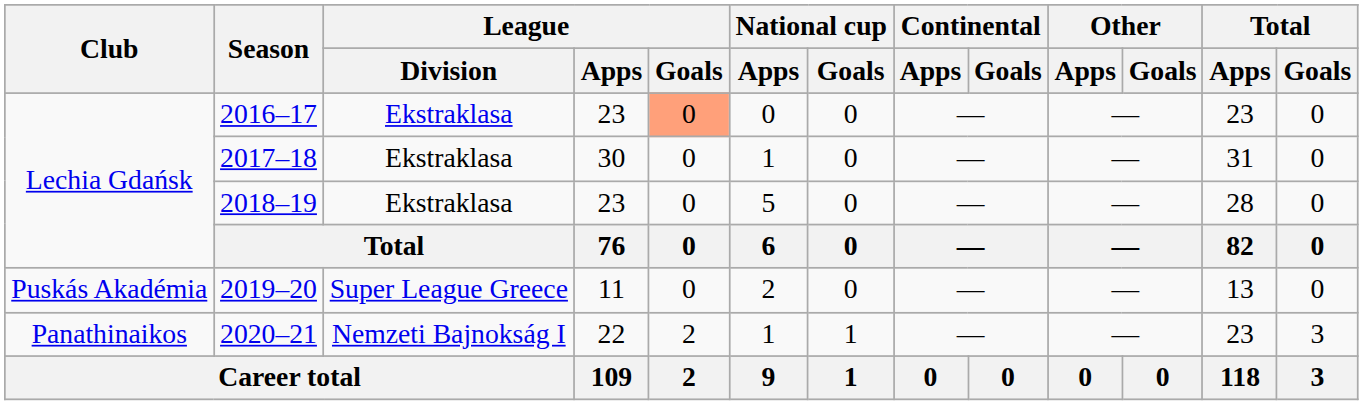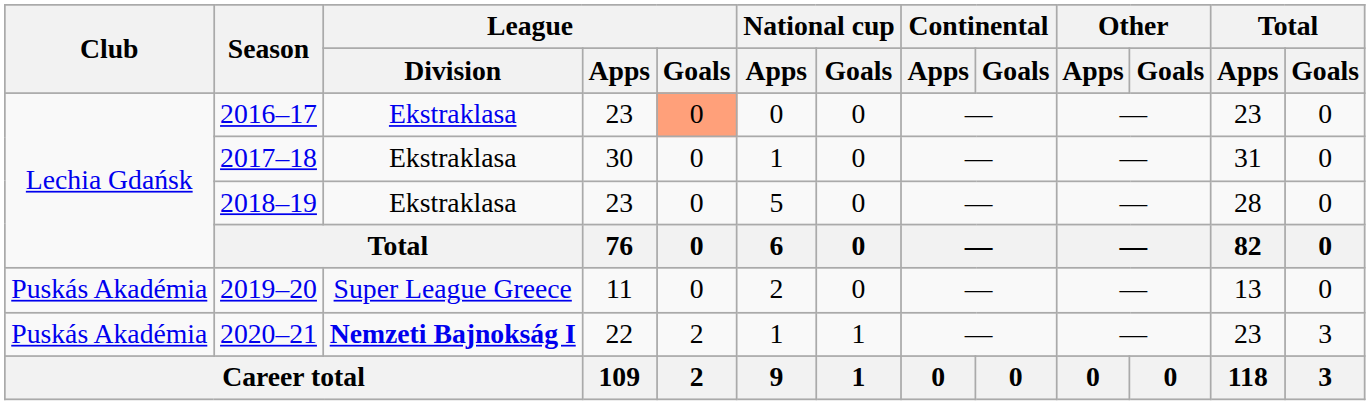2020–21 | Club: Panathinaikos -> Puskás Akadémia
2020–21 | League / Division: normal -> bold
